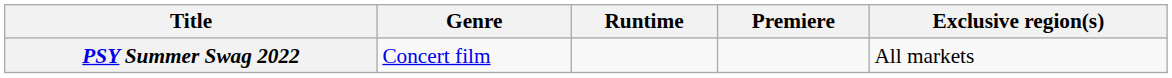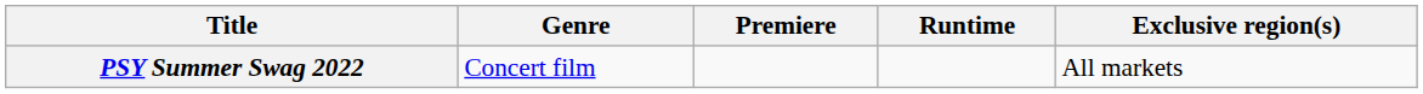columns swapped: Premiere <-> Runtime
